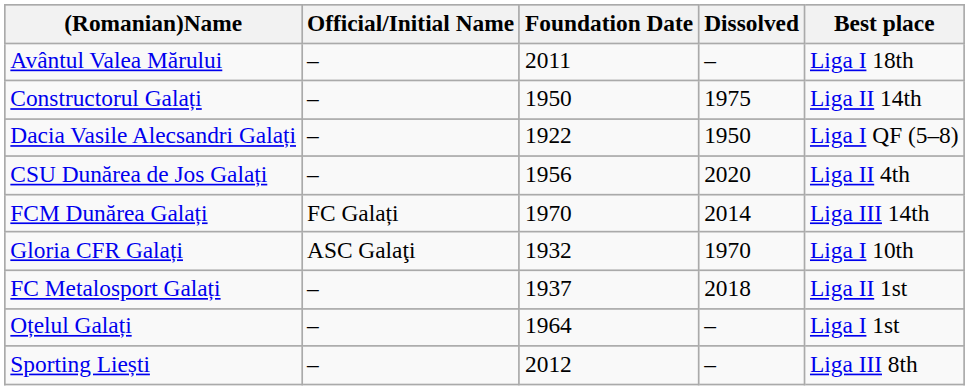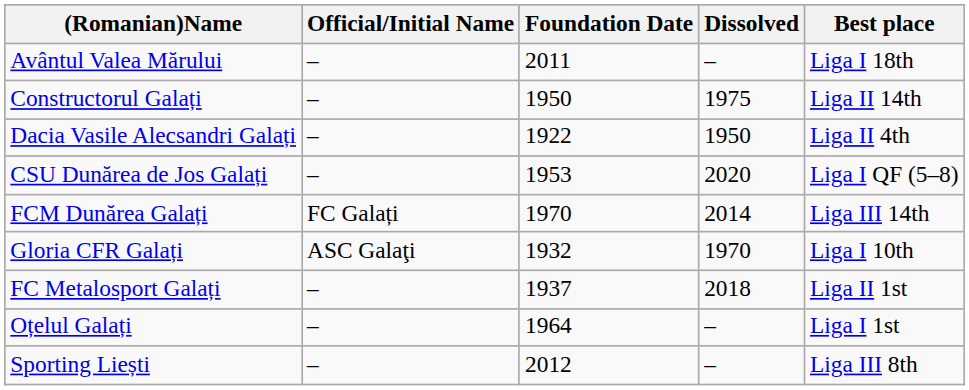Dacia Vasile Alecsandri Galați | Best place: Liga I QF (5–8) -> Liga II 4th
CSU Dunărea de Jos Galați | Foundation Date: 1956 -> 1953
CSU Dunărea de Jos Galați | Best place: Liga II 4th -> Liga I QF (5–8)
